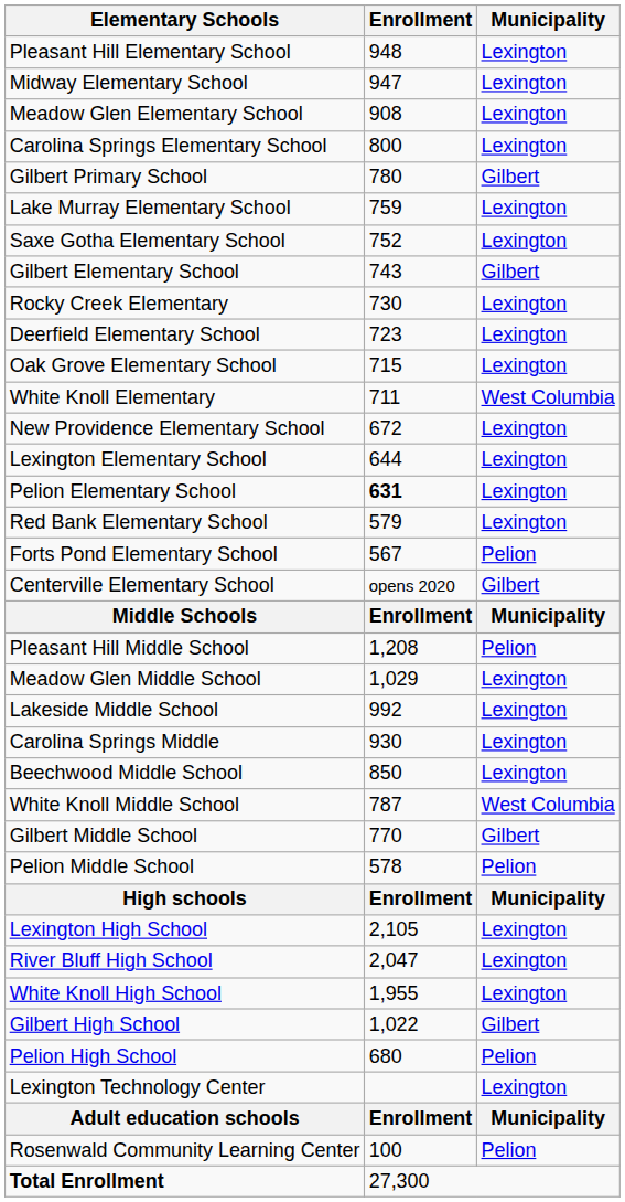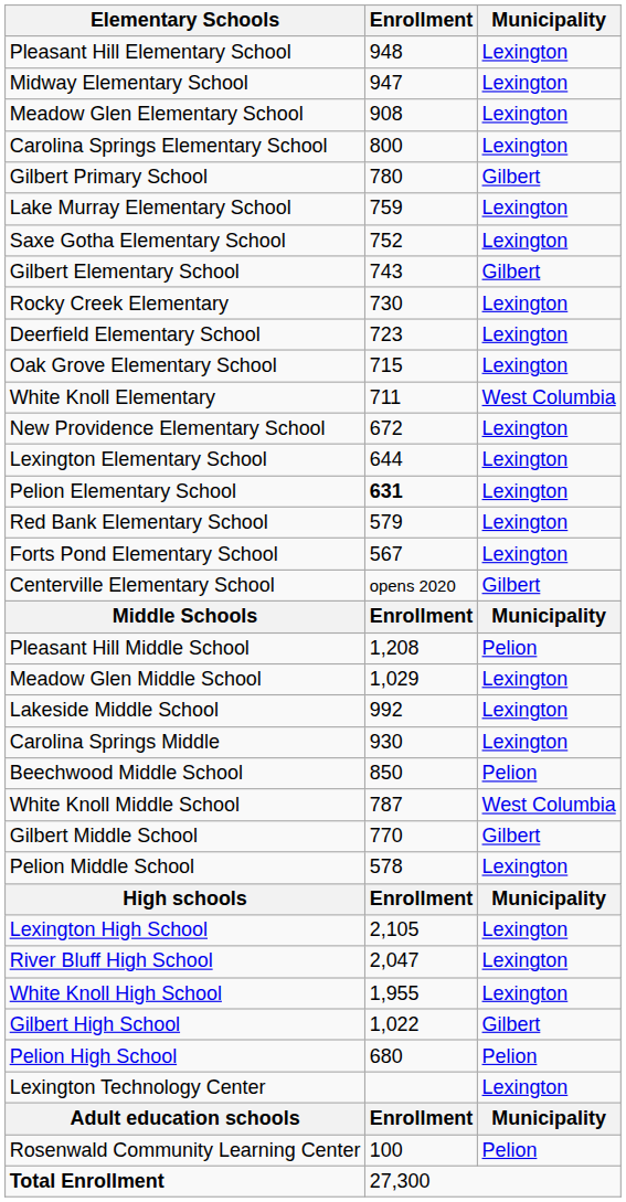Forts Pond Elementary School | Municipality: Pelion -> Lexington
Beechwood Middle School | Municipality: Lexington -> Pelion
Pelion Middle School | Municipality: Pelion -> Lexington
